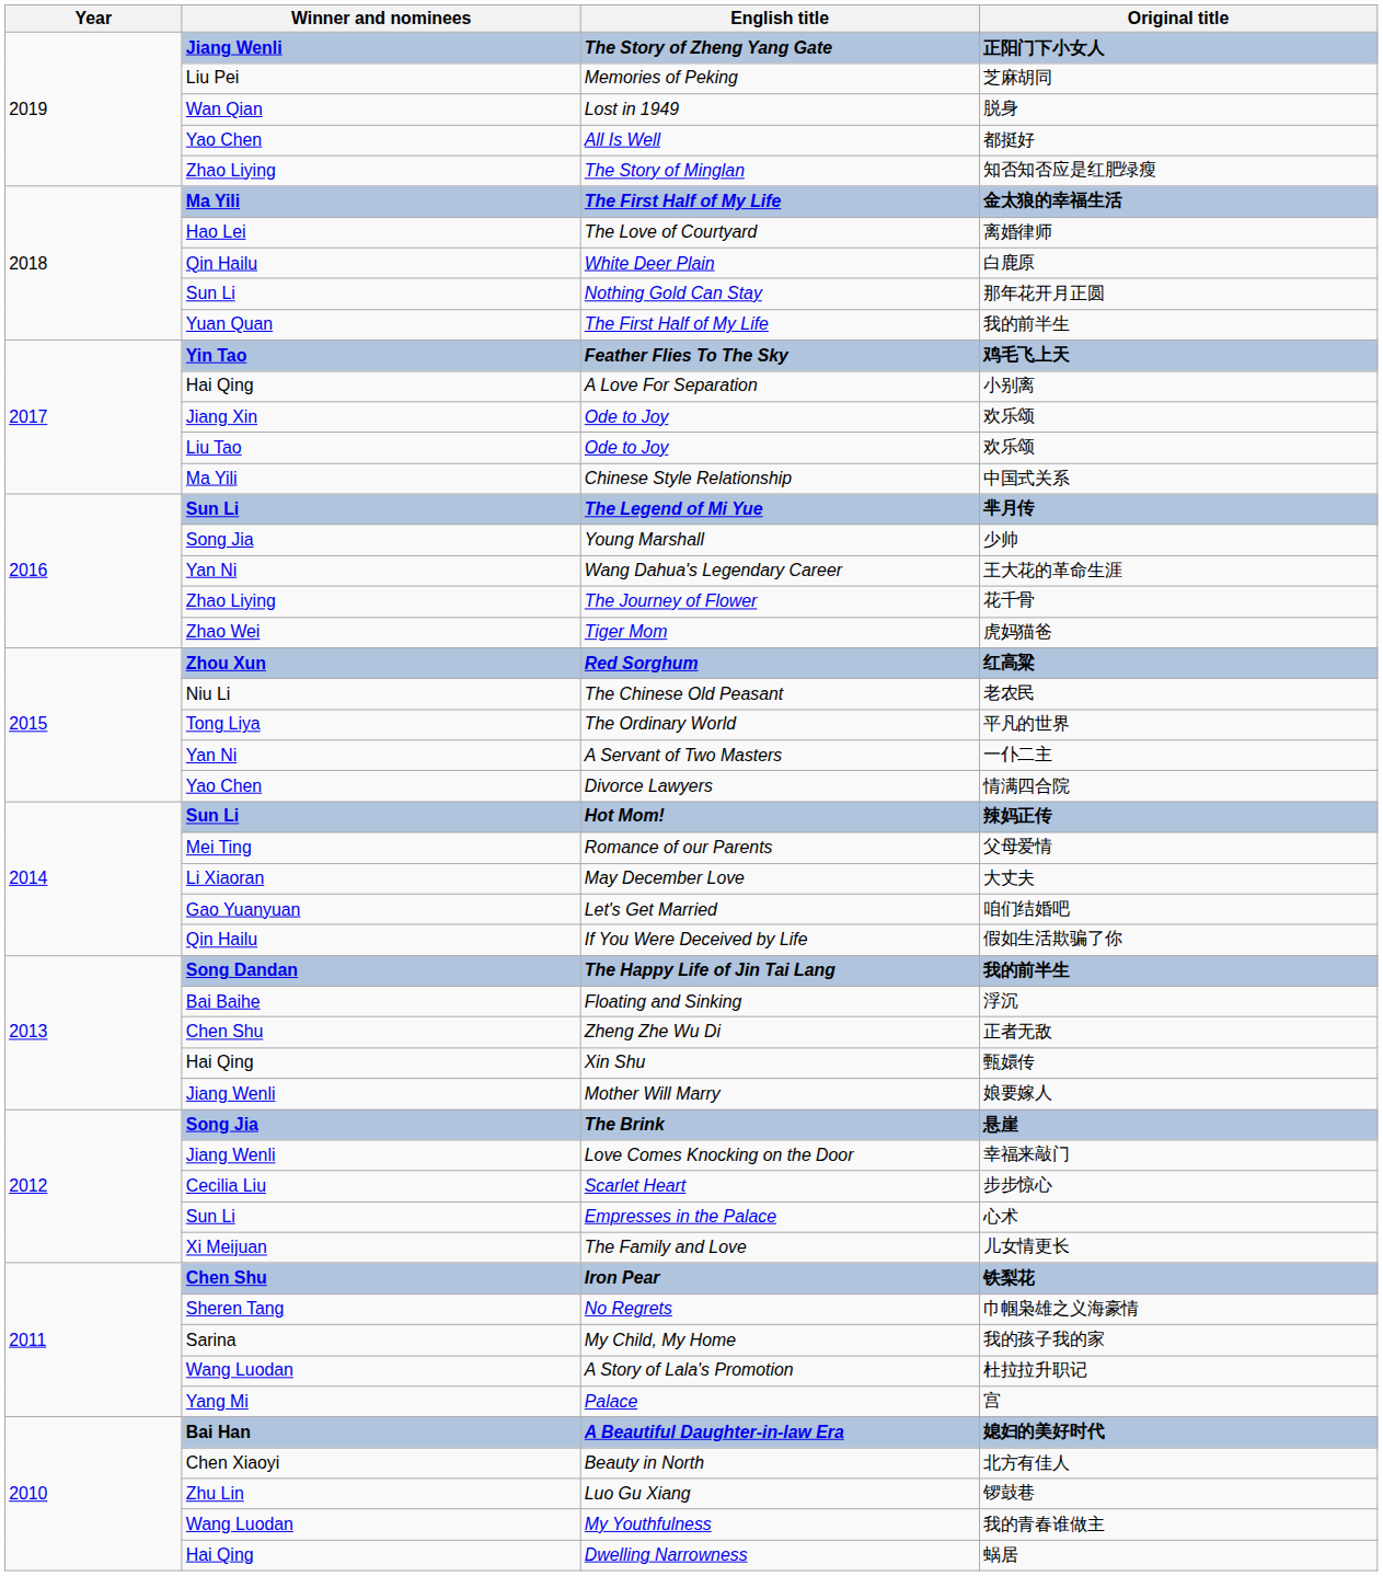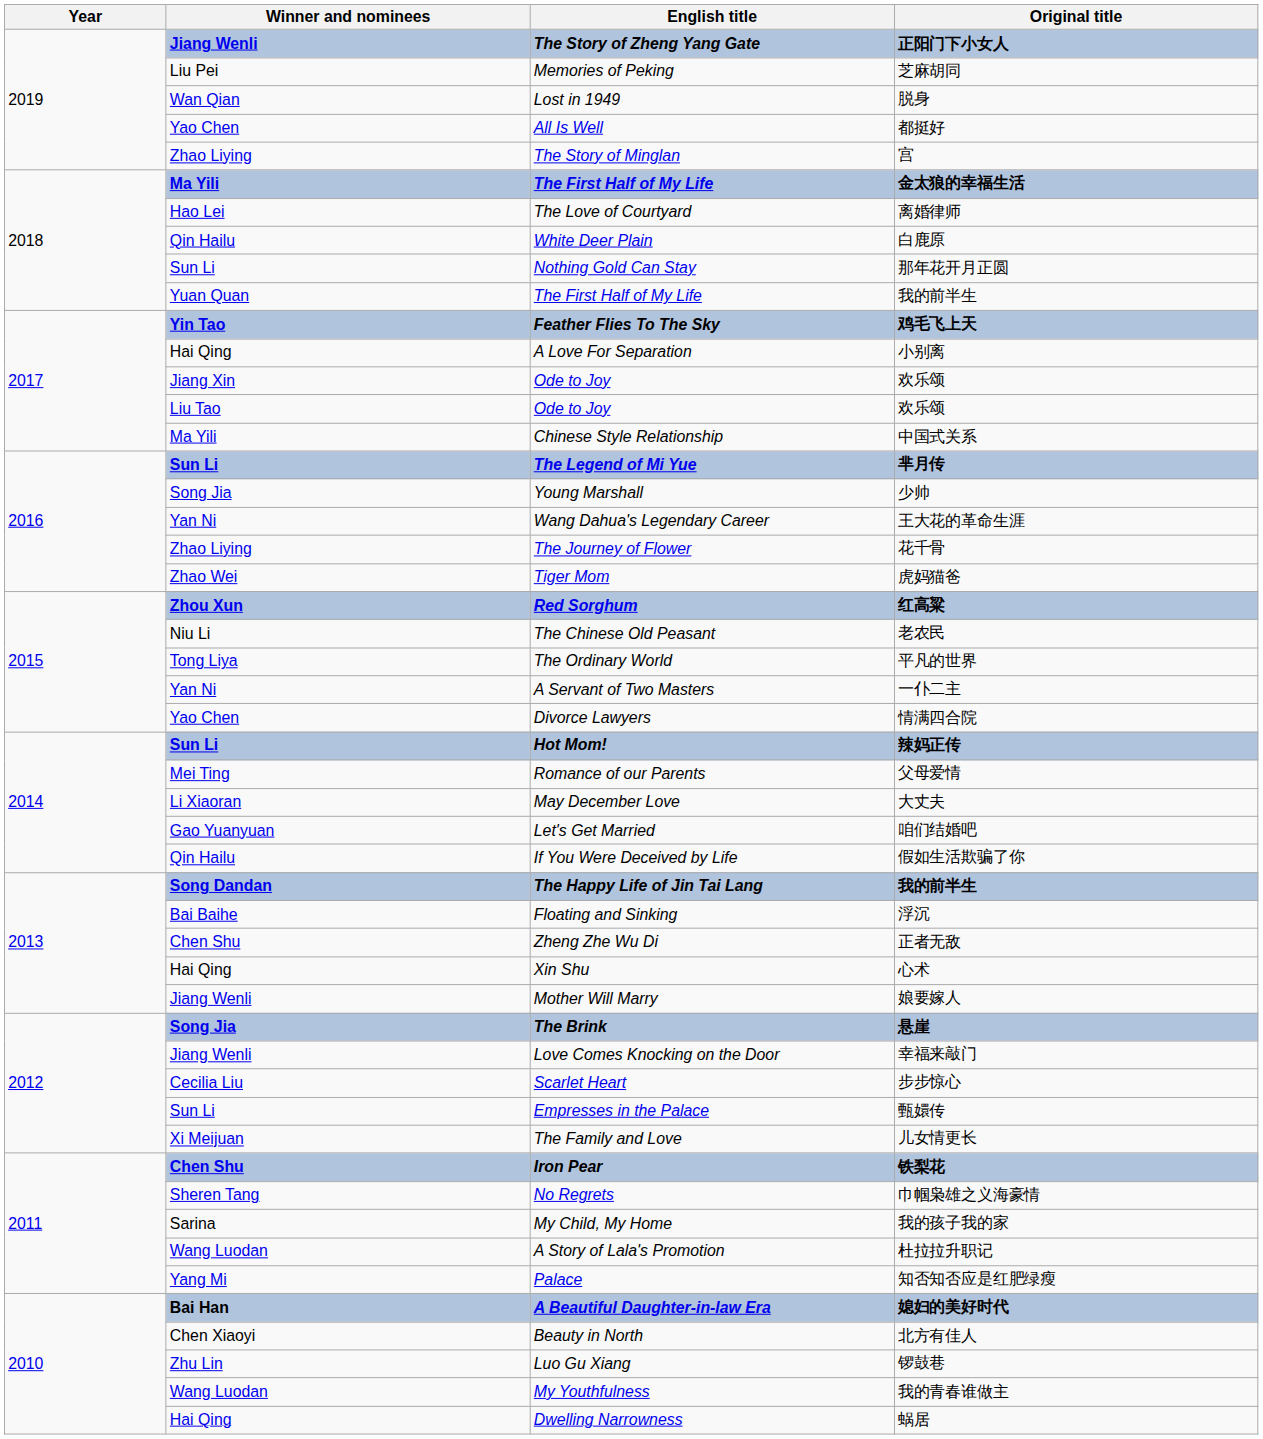The Story of Minglan | Original title: 知否知否应是红肥绿瘦 -> 宫
Xin Shu | Original title: 甄嬛传 -> 心术
Empresses in the Palace | Original title: 心术 -> 甄嬛传
Palace | Original title: 宫 -> 知否知否应是红肥绿瘦
